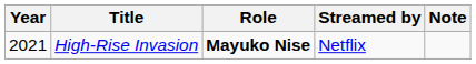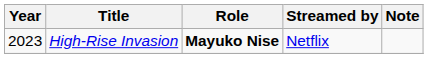High-Rise Invasion | Year: 2021 -> 2023
